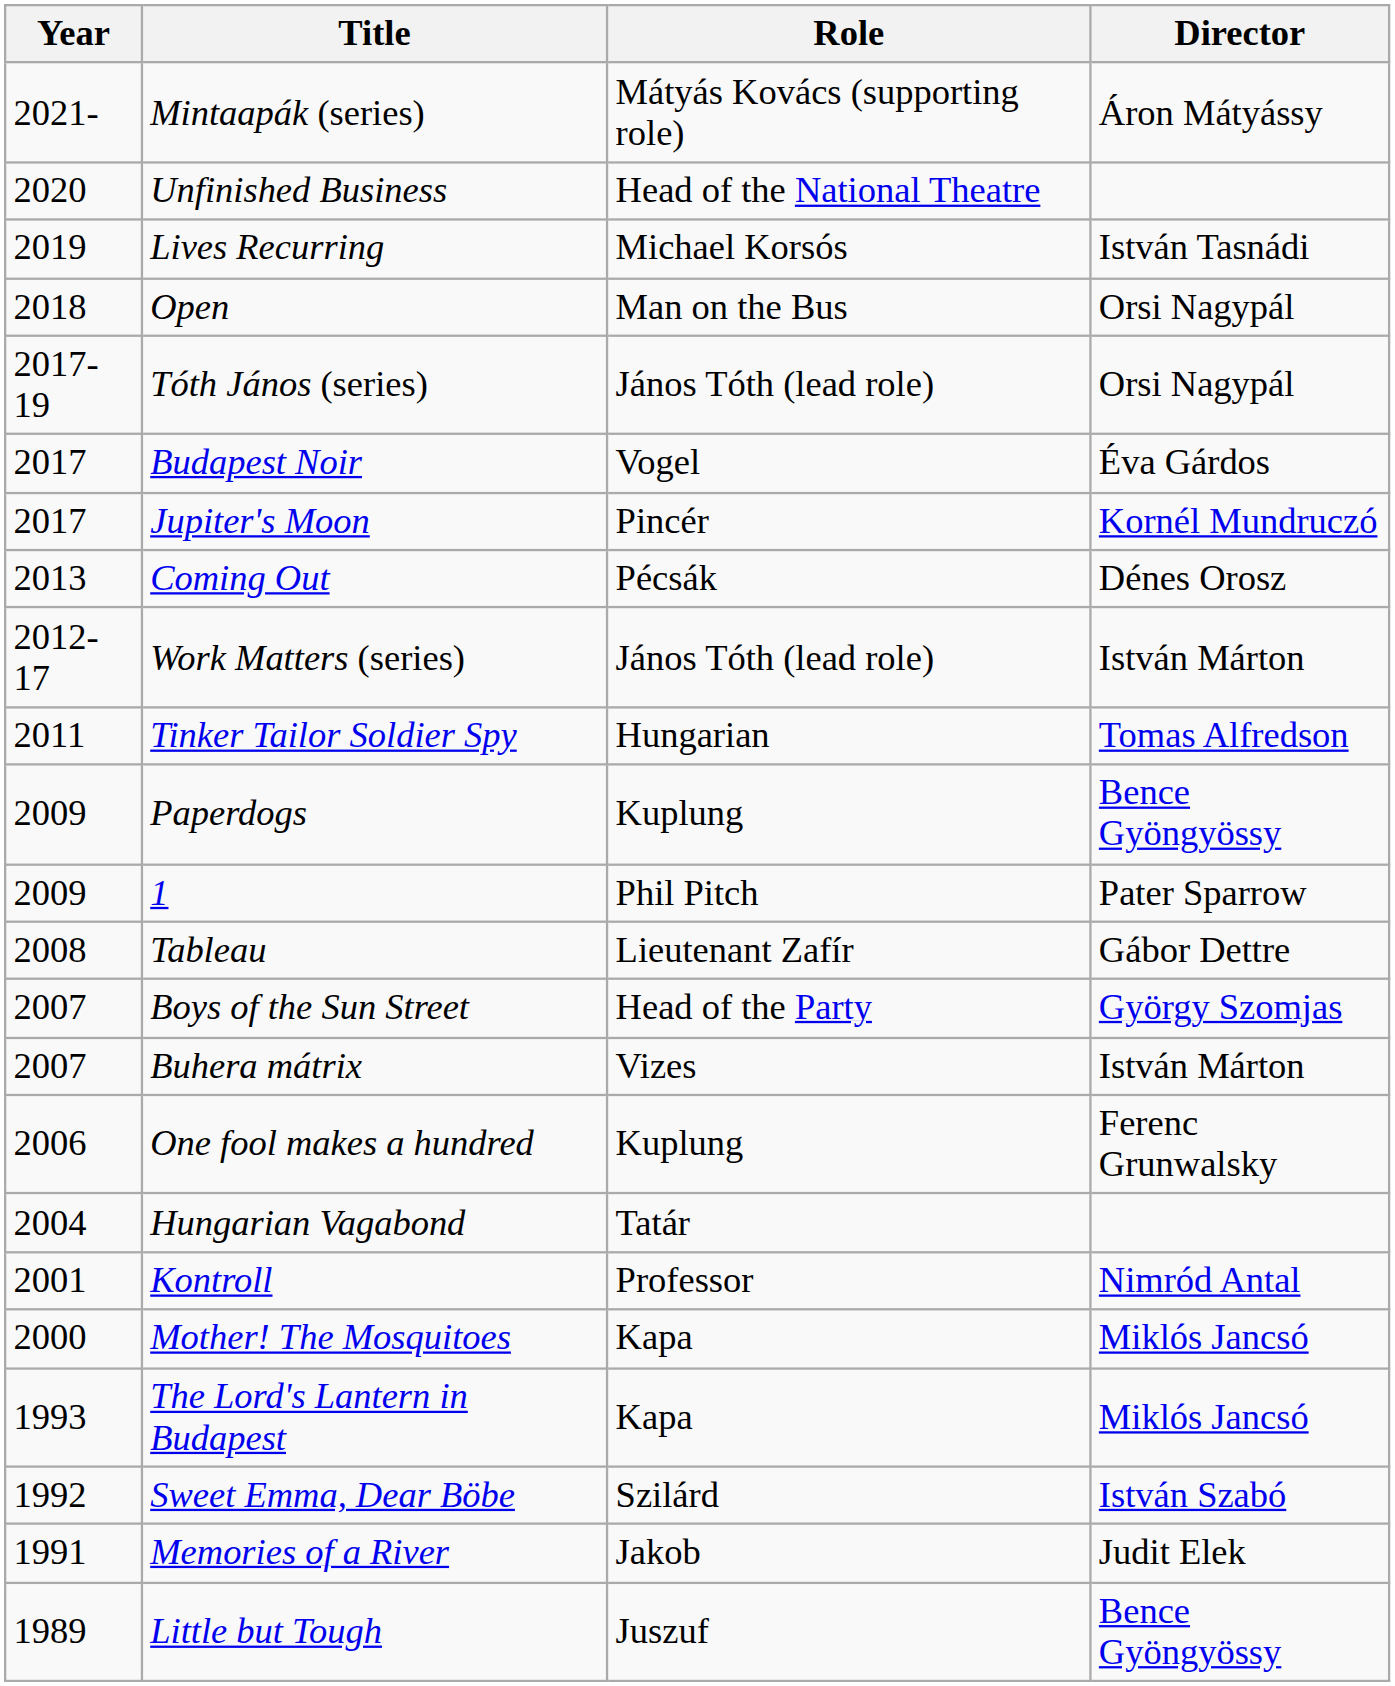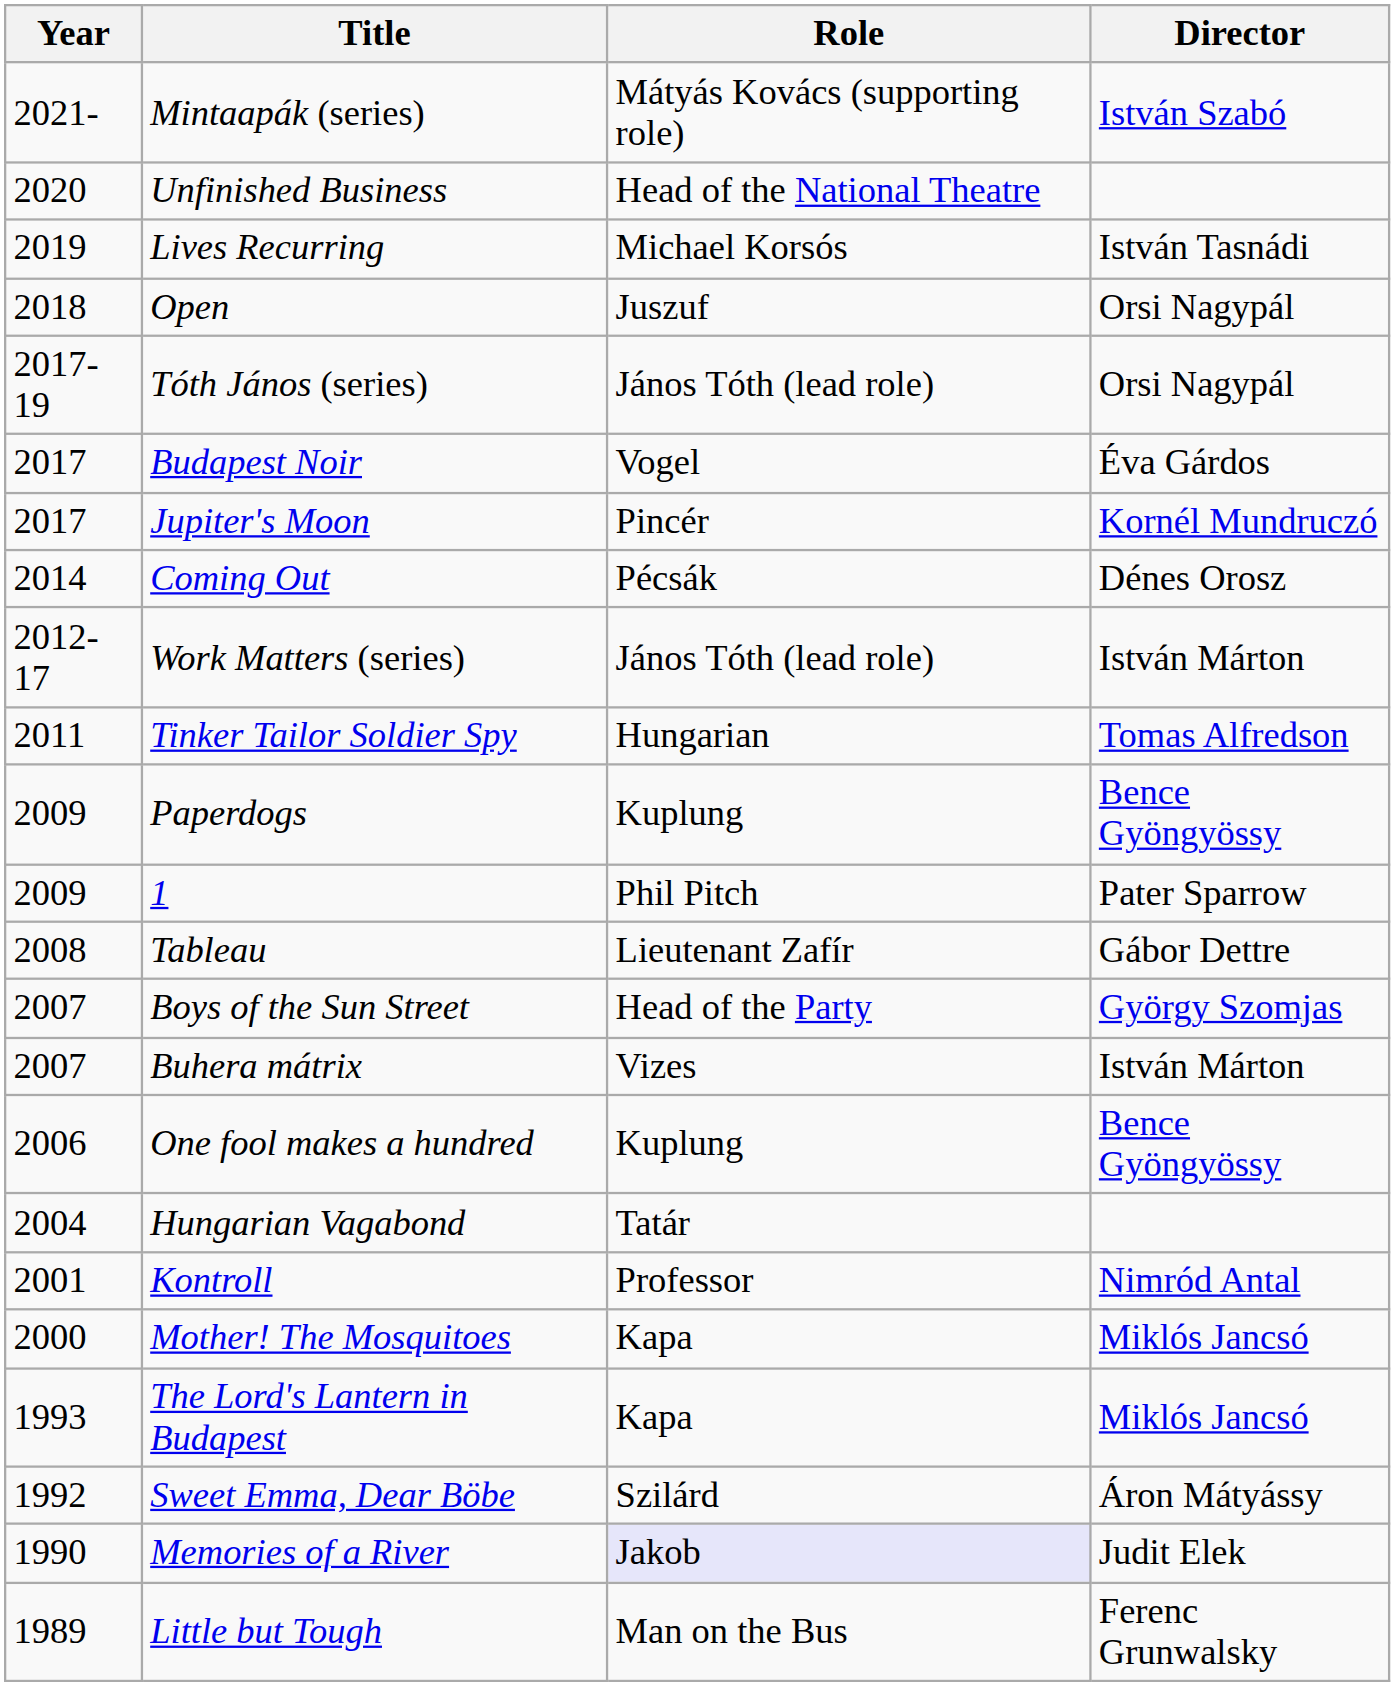Mintaapák (series) | Director: Áron Mátyássy -> István Szabó
Open | Role: Man on the Bus -> Juszuf
Coming Out | Year: 2013 -> 2014
One fool makes a hundred | Director: Ferenc Grunwalsky -> Bence Gyöngyössy
Sweet Emma, Dear Böbe | Director: István Szabó -> Áron Mátyássy
Memories of a River | Year: 1991 -> 1990
Memories of a River | Role: no background -> lavender background
Little but Tough | Role: Juszuf -> Man on the Bus
Little but Tough | Director: Bence Gyöngyössy -> Ferenc Grunwalsky
